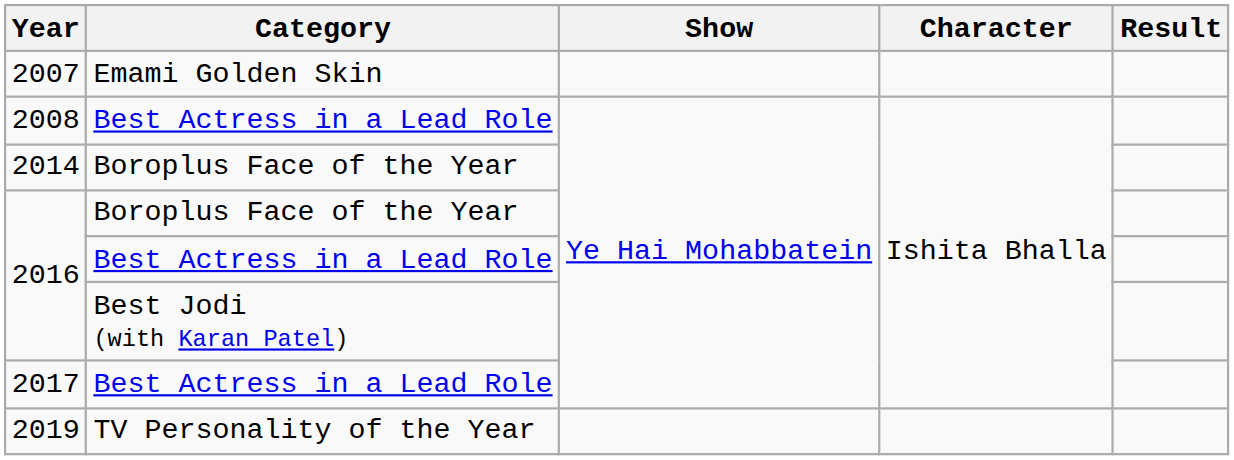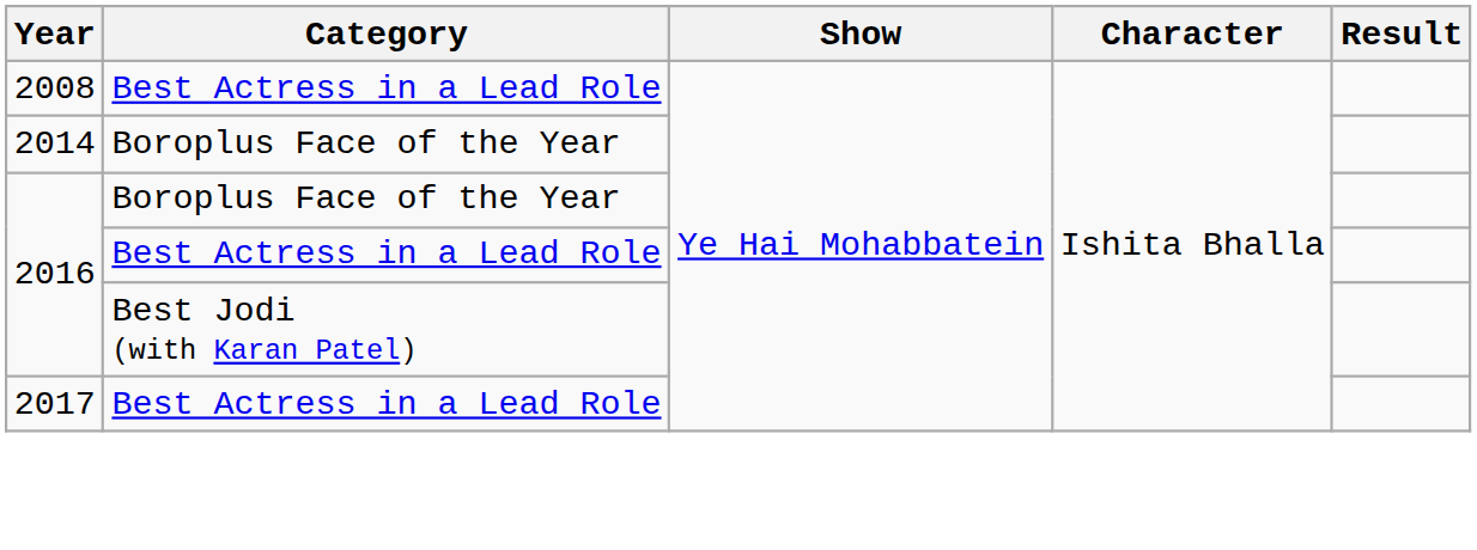- row: 2007 | Emami Golden Skin
- row: 2019 | TV Personality of the Year
